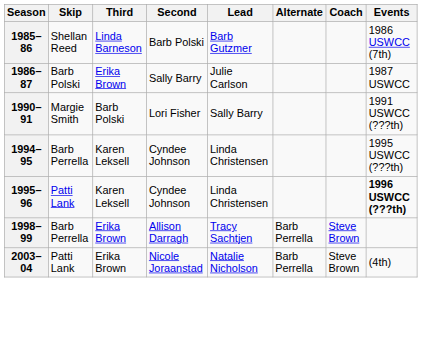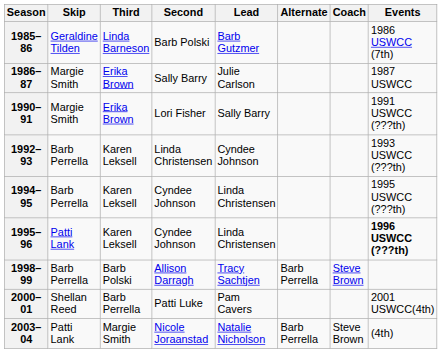1985–86 | Skip: Shellan Reed -> Geraldine Tilden
1986–87 | Skip: Barb Polski -> Margie Smith
1990–91 | Third: Barb Polski -> Erika Brown
+ row: 1992–93 | Barb Perrella | Karen Leksell | Linda Christensen | Cyndee Johnson | 1993 USWCC (???th)
1998–99 | Third: Erika Brown -> Barb Polski
+ row: 2000–01 | Shellan Reed | Barb Perrella | Patti Luke | Pam Cavers | 2001 USWCC(4th)
2003–04 | Third: Erika Brown -> Margie Smith
